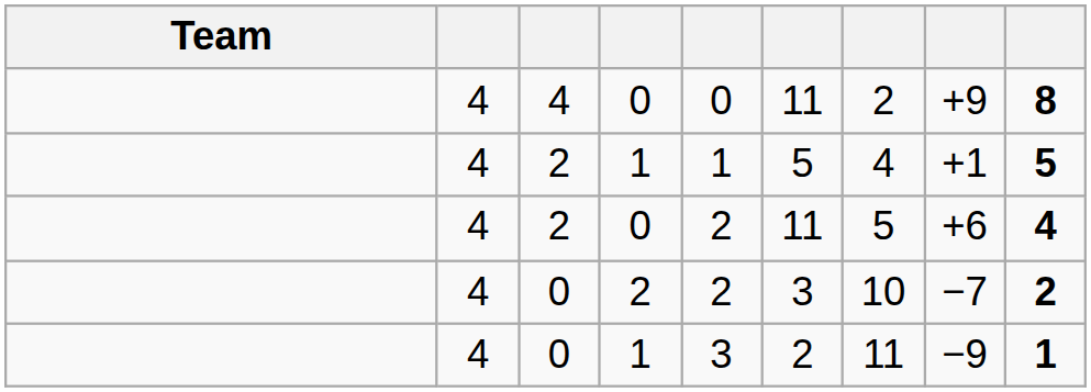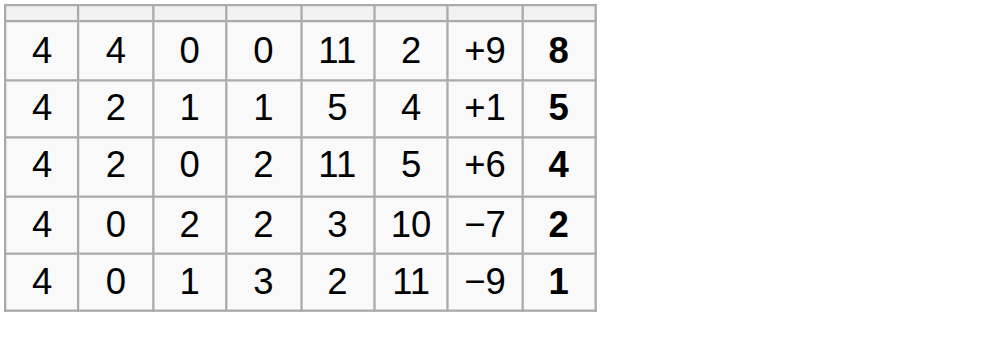- column: Team
